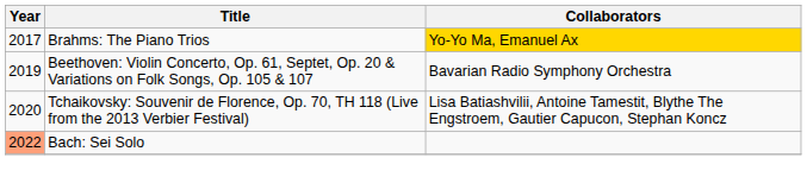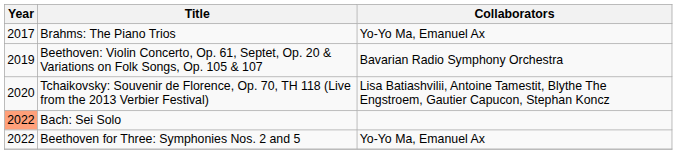Brahms: The Piano Trios | Collaborators: gold background -> no background
+ row: 2022 | Beethoven for Three: Symphonies Nos. 2 and 5 | Yo-Yo Ma, Emanuel Ax
